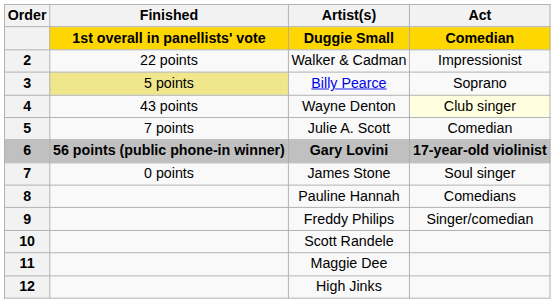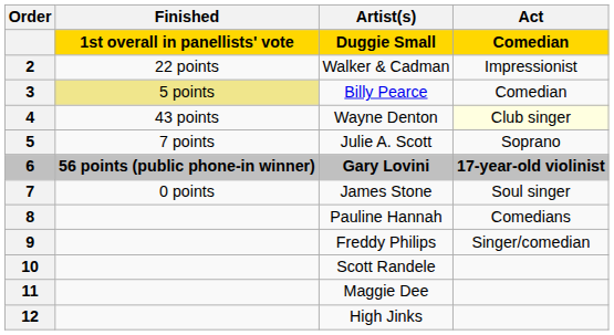Billy Pearce | Act: Soprano -> Comedian
Julie A. Scott | Act: Comedian -> Soprano
